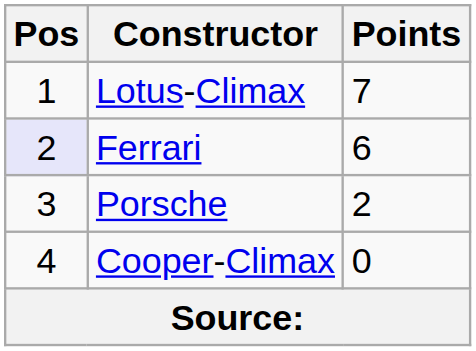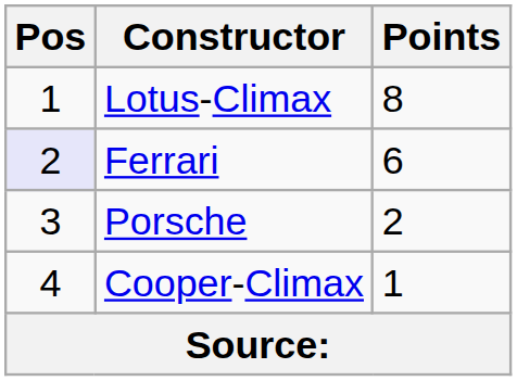Lotus-Climax | Points: 7 -> 8
Cooper-Climax | Points: 0 -> 1
